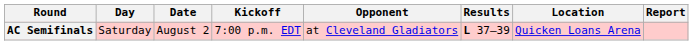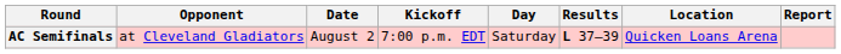columns swapped: Day <-> Opponent
